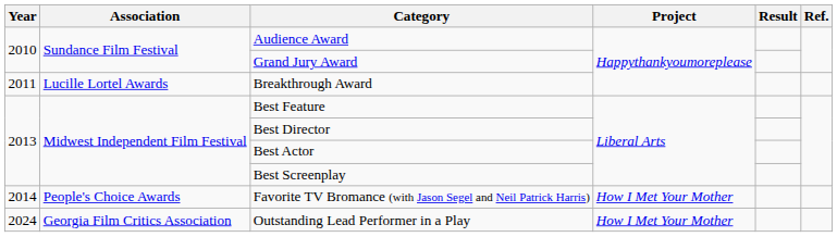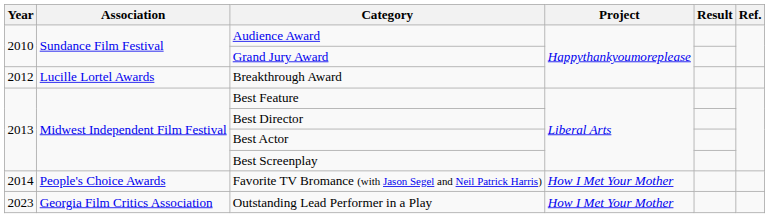Breakthrough Award | Year: 2011 -> 2012
Outstanding Lead Performer in a Play | Year: 2024 -> 2023
